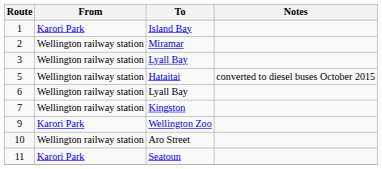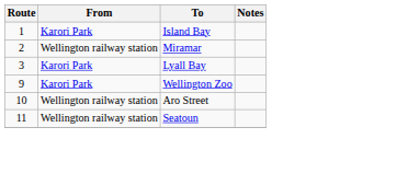3 | From: Wellington railway station -> Karori Park
- row: 5 | Wellington railway station | Hataitai | converted to diesel buses October 2015
- row: 6 | Wellington railway station | Lyall Bay
- row: 7 | Wellington railway station | Kingston
11 | From: Karori Park -> Wellington railway station
